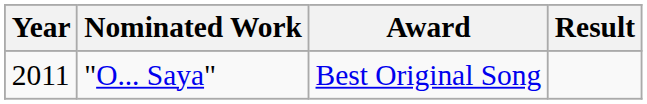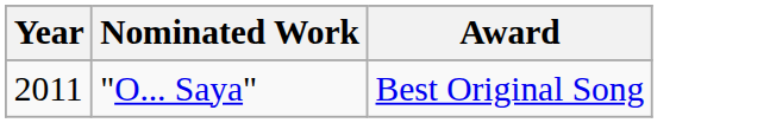- column: Result
